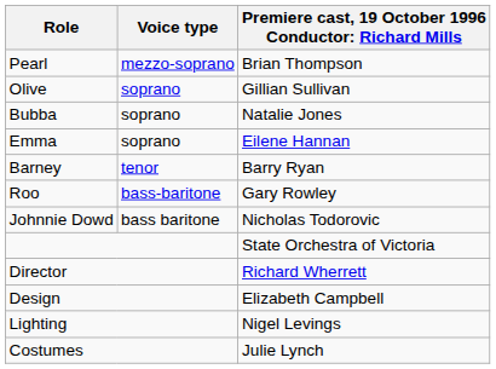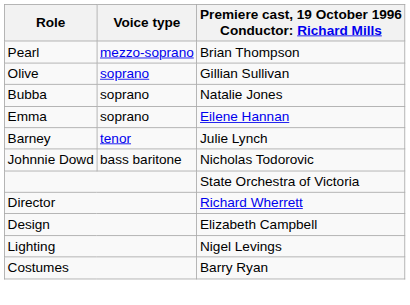Barney | column 3: Barry Ryan -> Julie Lynch
- row: Roo | bass-baritone | Gary Rowley
Costumes | column 3: Julie Lynch -> Barry Ryan
